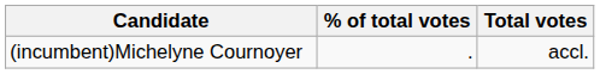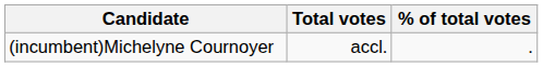columns swapped: Total votes <-> % of total votes
